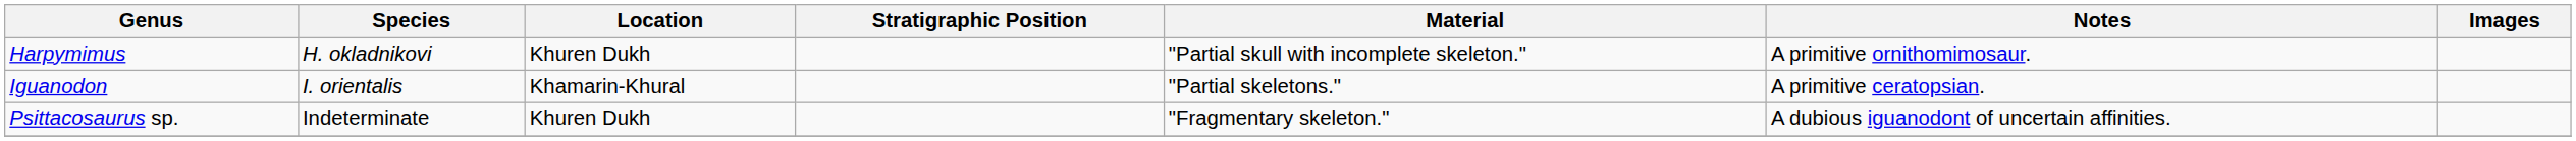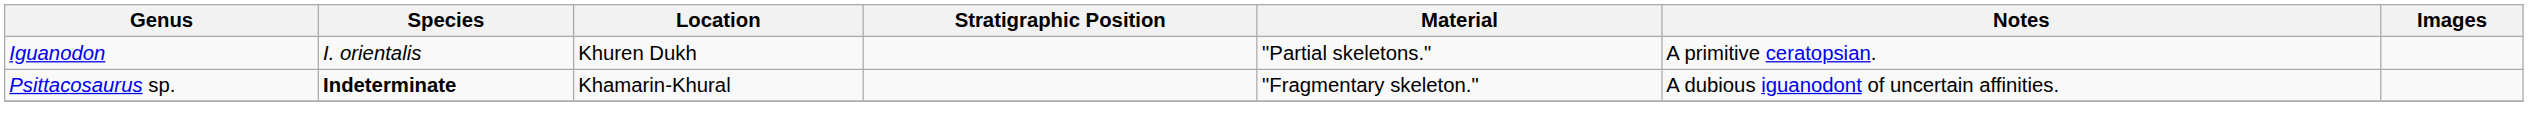- row: Harpymimus | H. okladnikovi | Khuren Dukh | "Partial skull with incomplete skeleton." | A primitive ornithomimosaur.
Iguanodon | Location: Khamarin-Khural -> Khuren Dukh
Psittacosaurus sp. | Species: normal -> bold
Psittacosaurus sp. | Location: Khuren Dukh -> Khamarin-Khural
